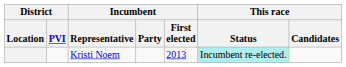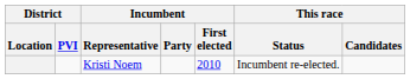Kristi Noem | Incumbent / First elected: 2013 -> 2010
Kristi Noem | This race / Status: paleturquoise background -> no background
